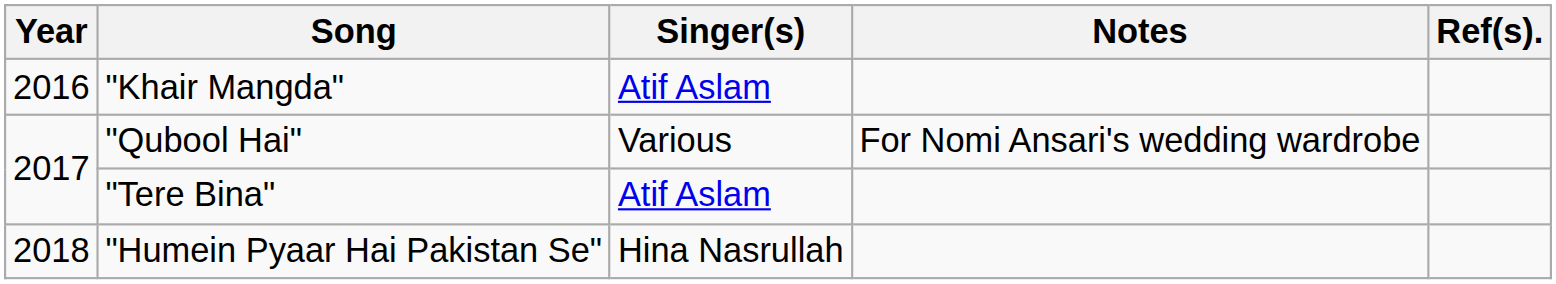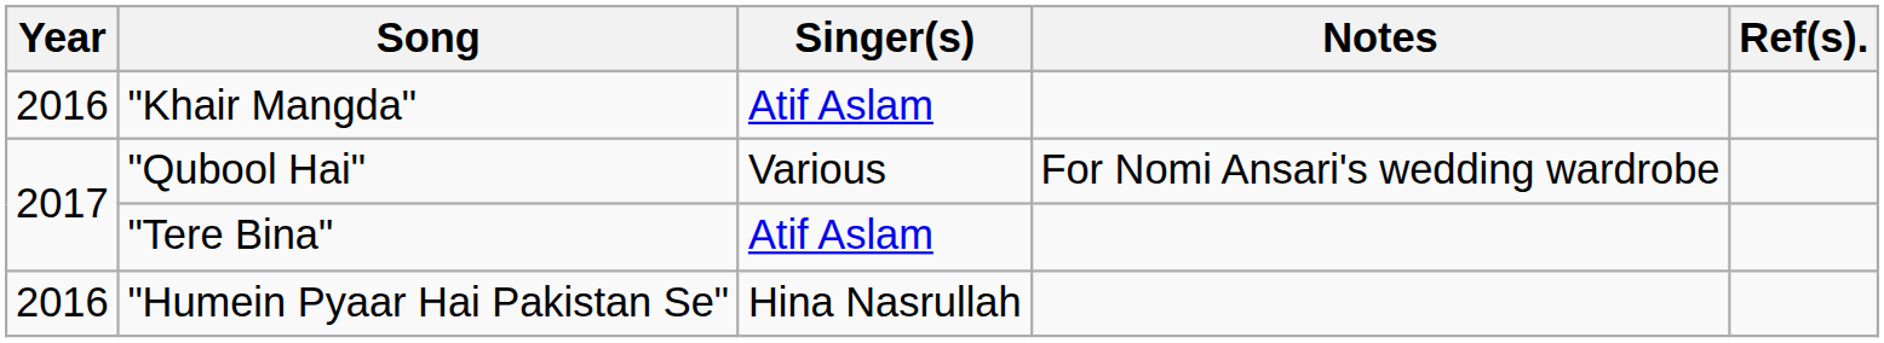"Humein Pyaar Hai Pakistan Se" | Year: 2018 -> 2016
